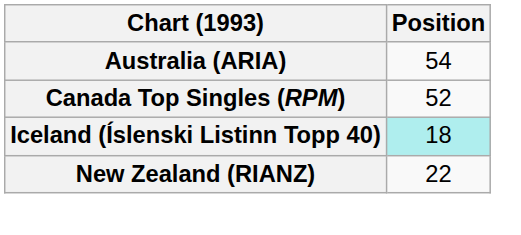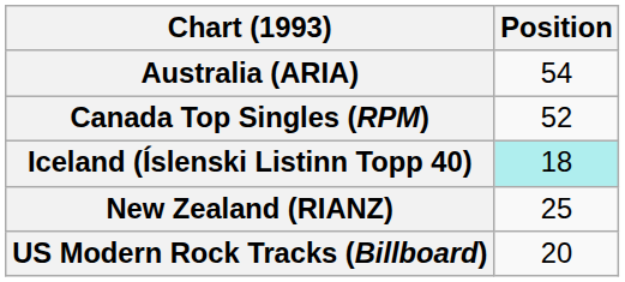New Zealand (RIANZ) | Position: 22 -> 25
+ row: US Modern Rock Tracks (Billboard) | 20
